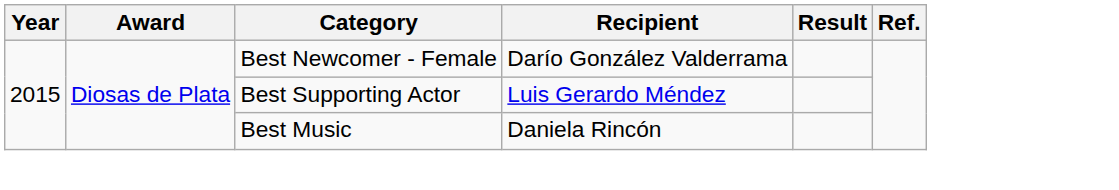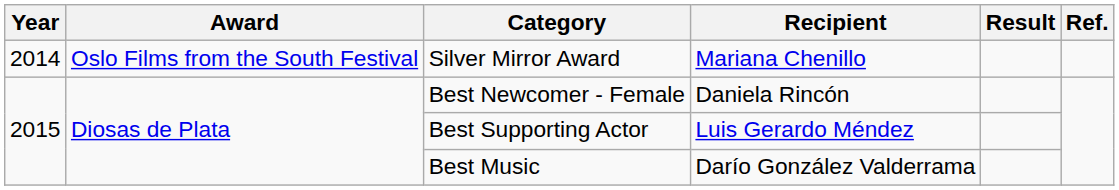+ row: 2014 | Oslo Films from the South Festival | Silver Mirror Award | Mariana Chenillo
Best Newcomer - Female | Recipient: Darío González Valderrama -> Daniela Rincón
Best Music | Recipient: Daniela Rincón -> Darío González Valderrama
